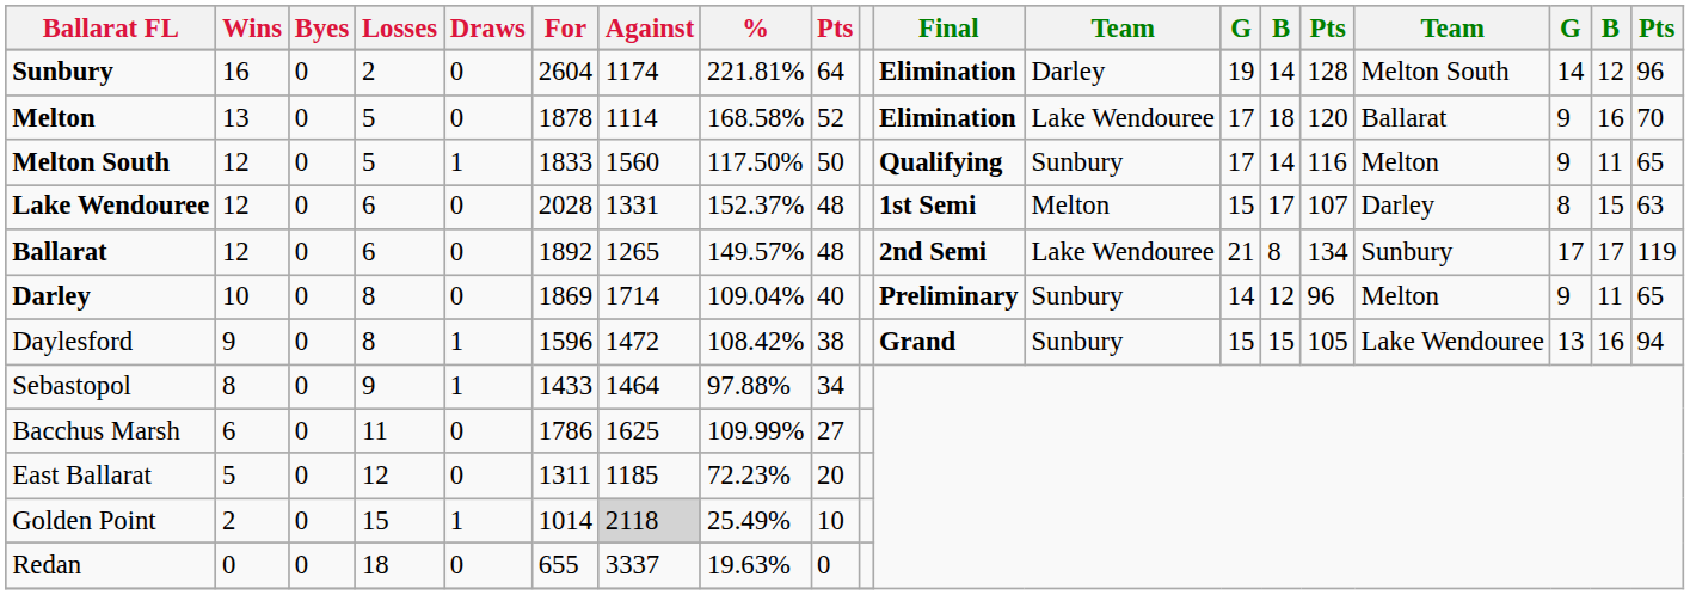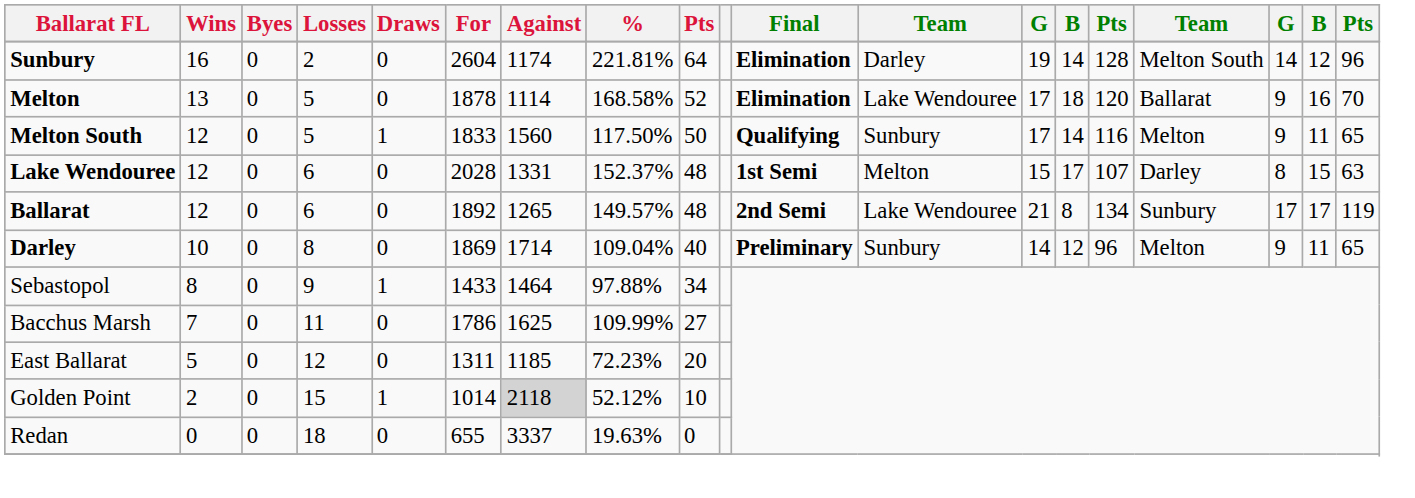- row: Daylesford | 9 | 0 | 8 | 1 | 1596 | 1472 | 108.42% | 38 | Grand | Sunbury | 15 | 15 | 105 | Lake Wendouree | 13 | 16 | 94
Bacchus Marsh | Wins: 6 -> 7
Golden Point | %: 25.49% -> 52.12%
